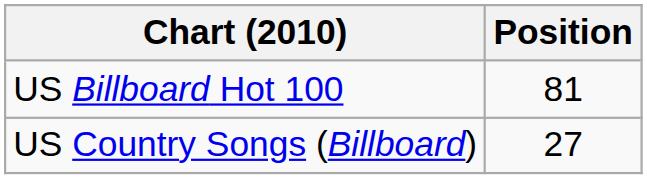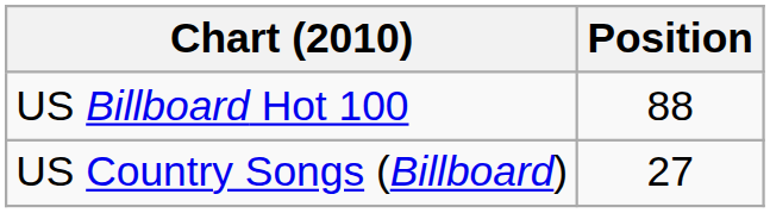US Billboard Hot 100 | Position: 81 -> 88
